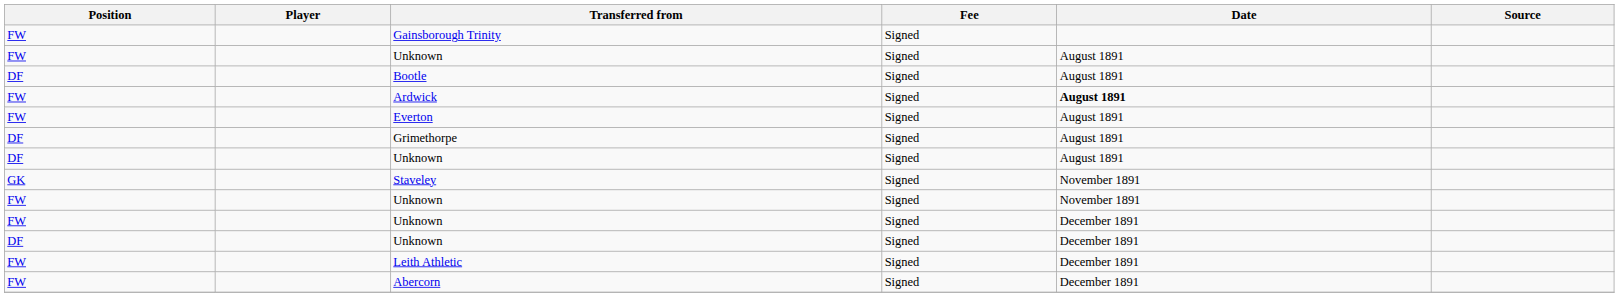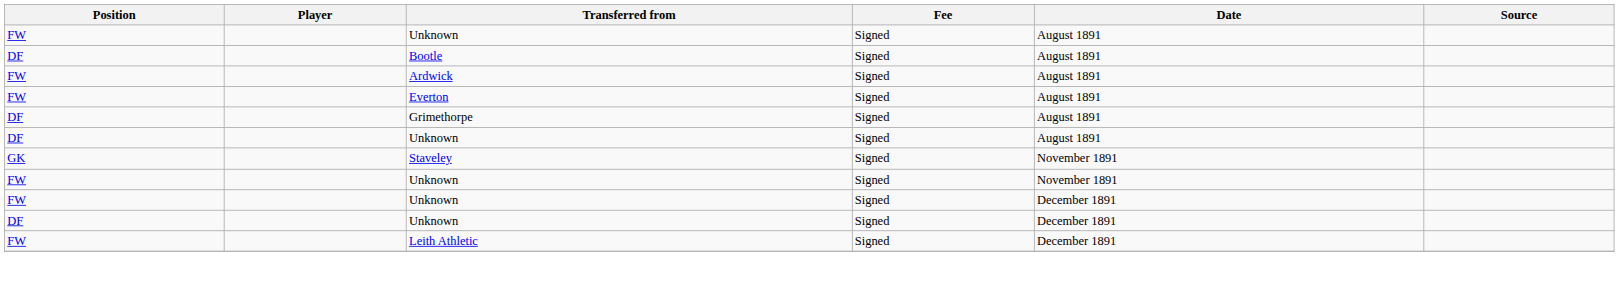- row: FW | Gainsborough Trinity | Signed
Ardwick | Date: bold -> normal
- row: FW | Abercorn | Signed | December 1891
